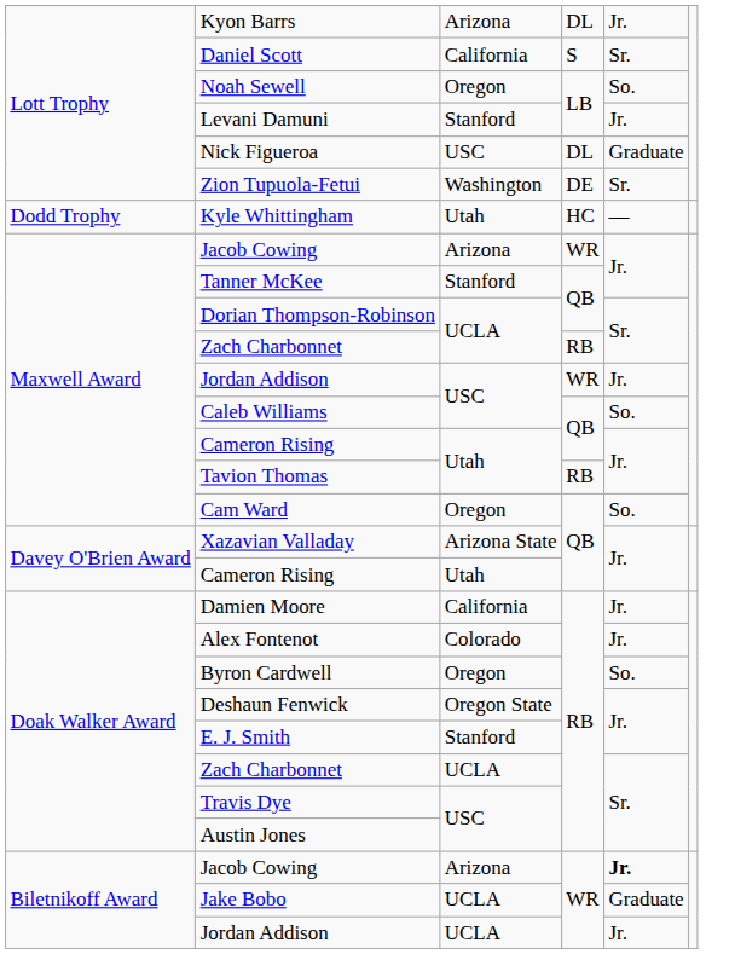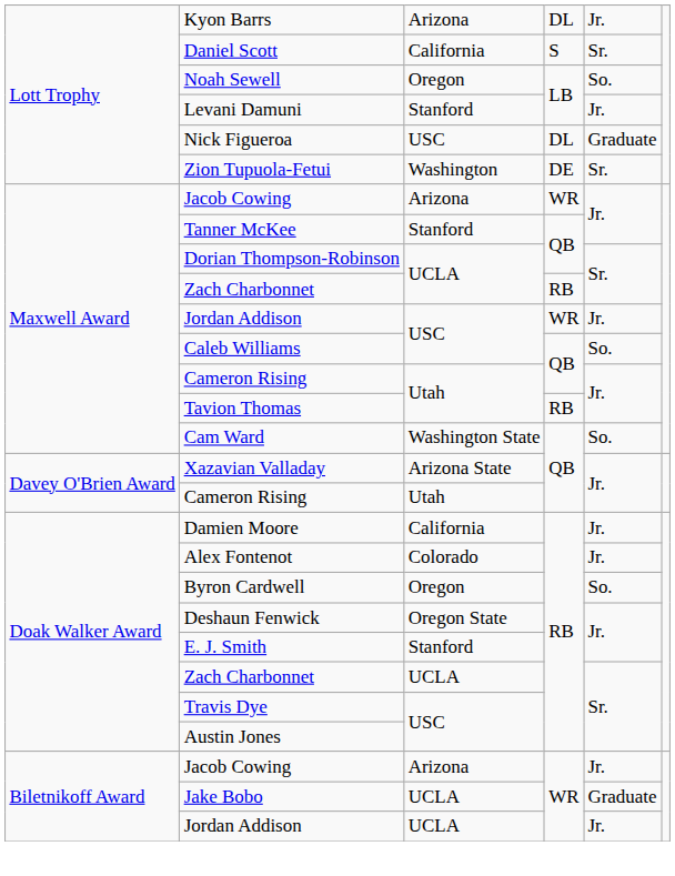- row: Dodd Trophy | Kyle Whittingham | Utah | HC | —
Cam Ward | column 3: Oregon -> Washington State
Biletnikoff Award / Jacob Cowing | column 5: bold -> normal
